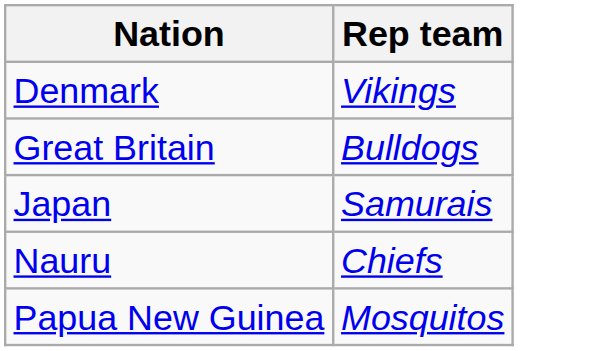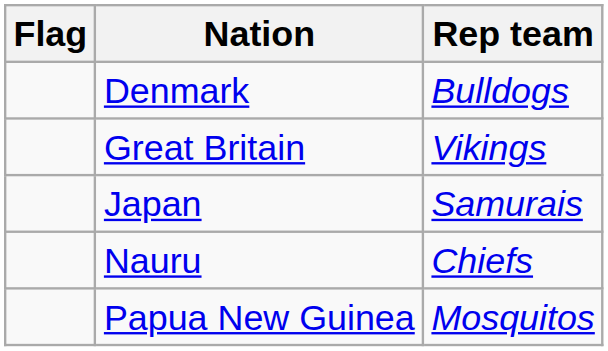+ column: Flag
Denmark | Rep team: Vikings -> Bulldogs
Great Britain | Rep team: Bulldogs -> Vikings
